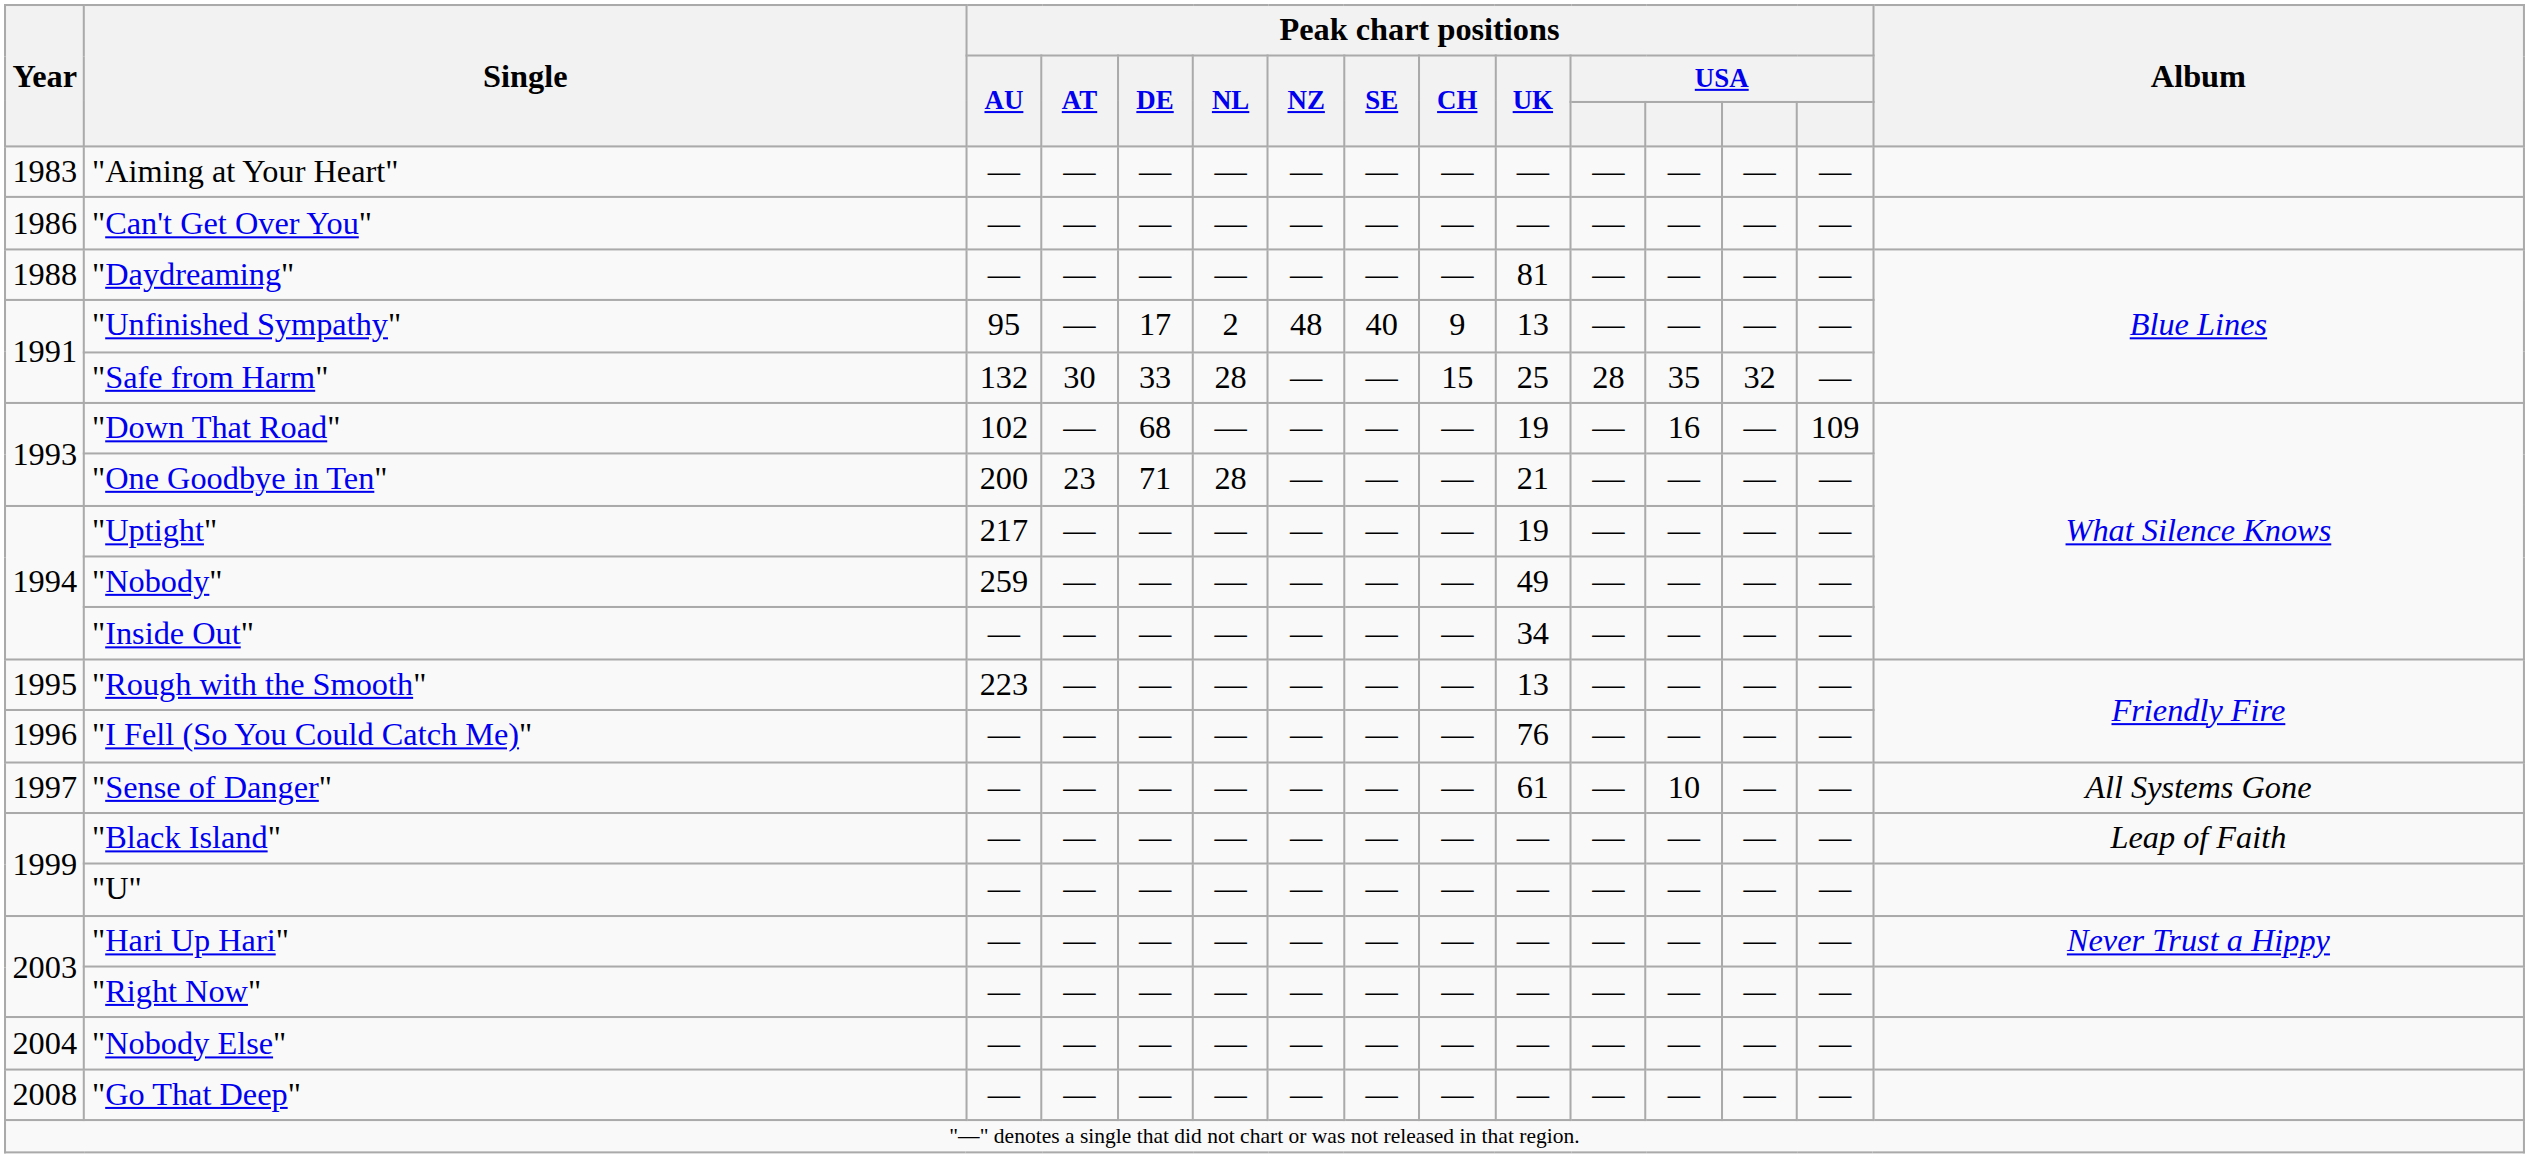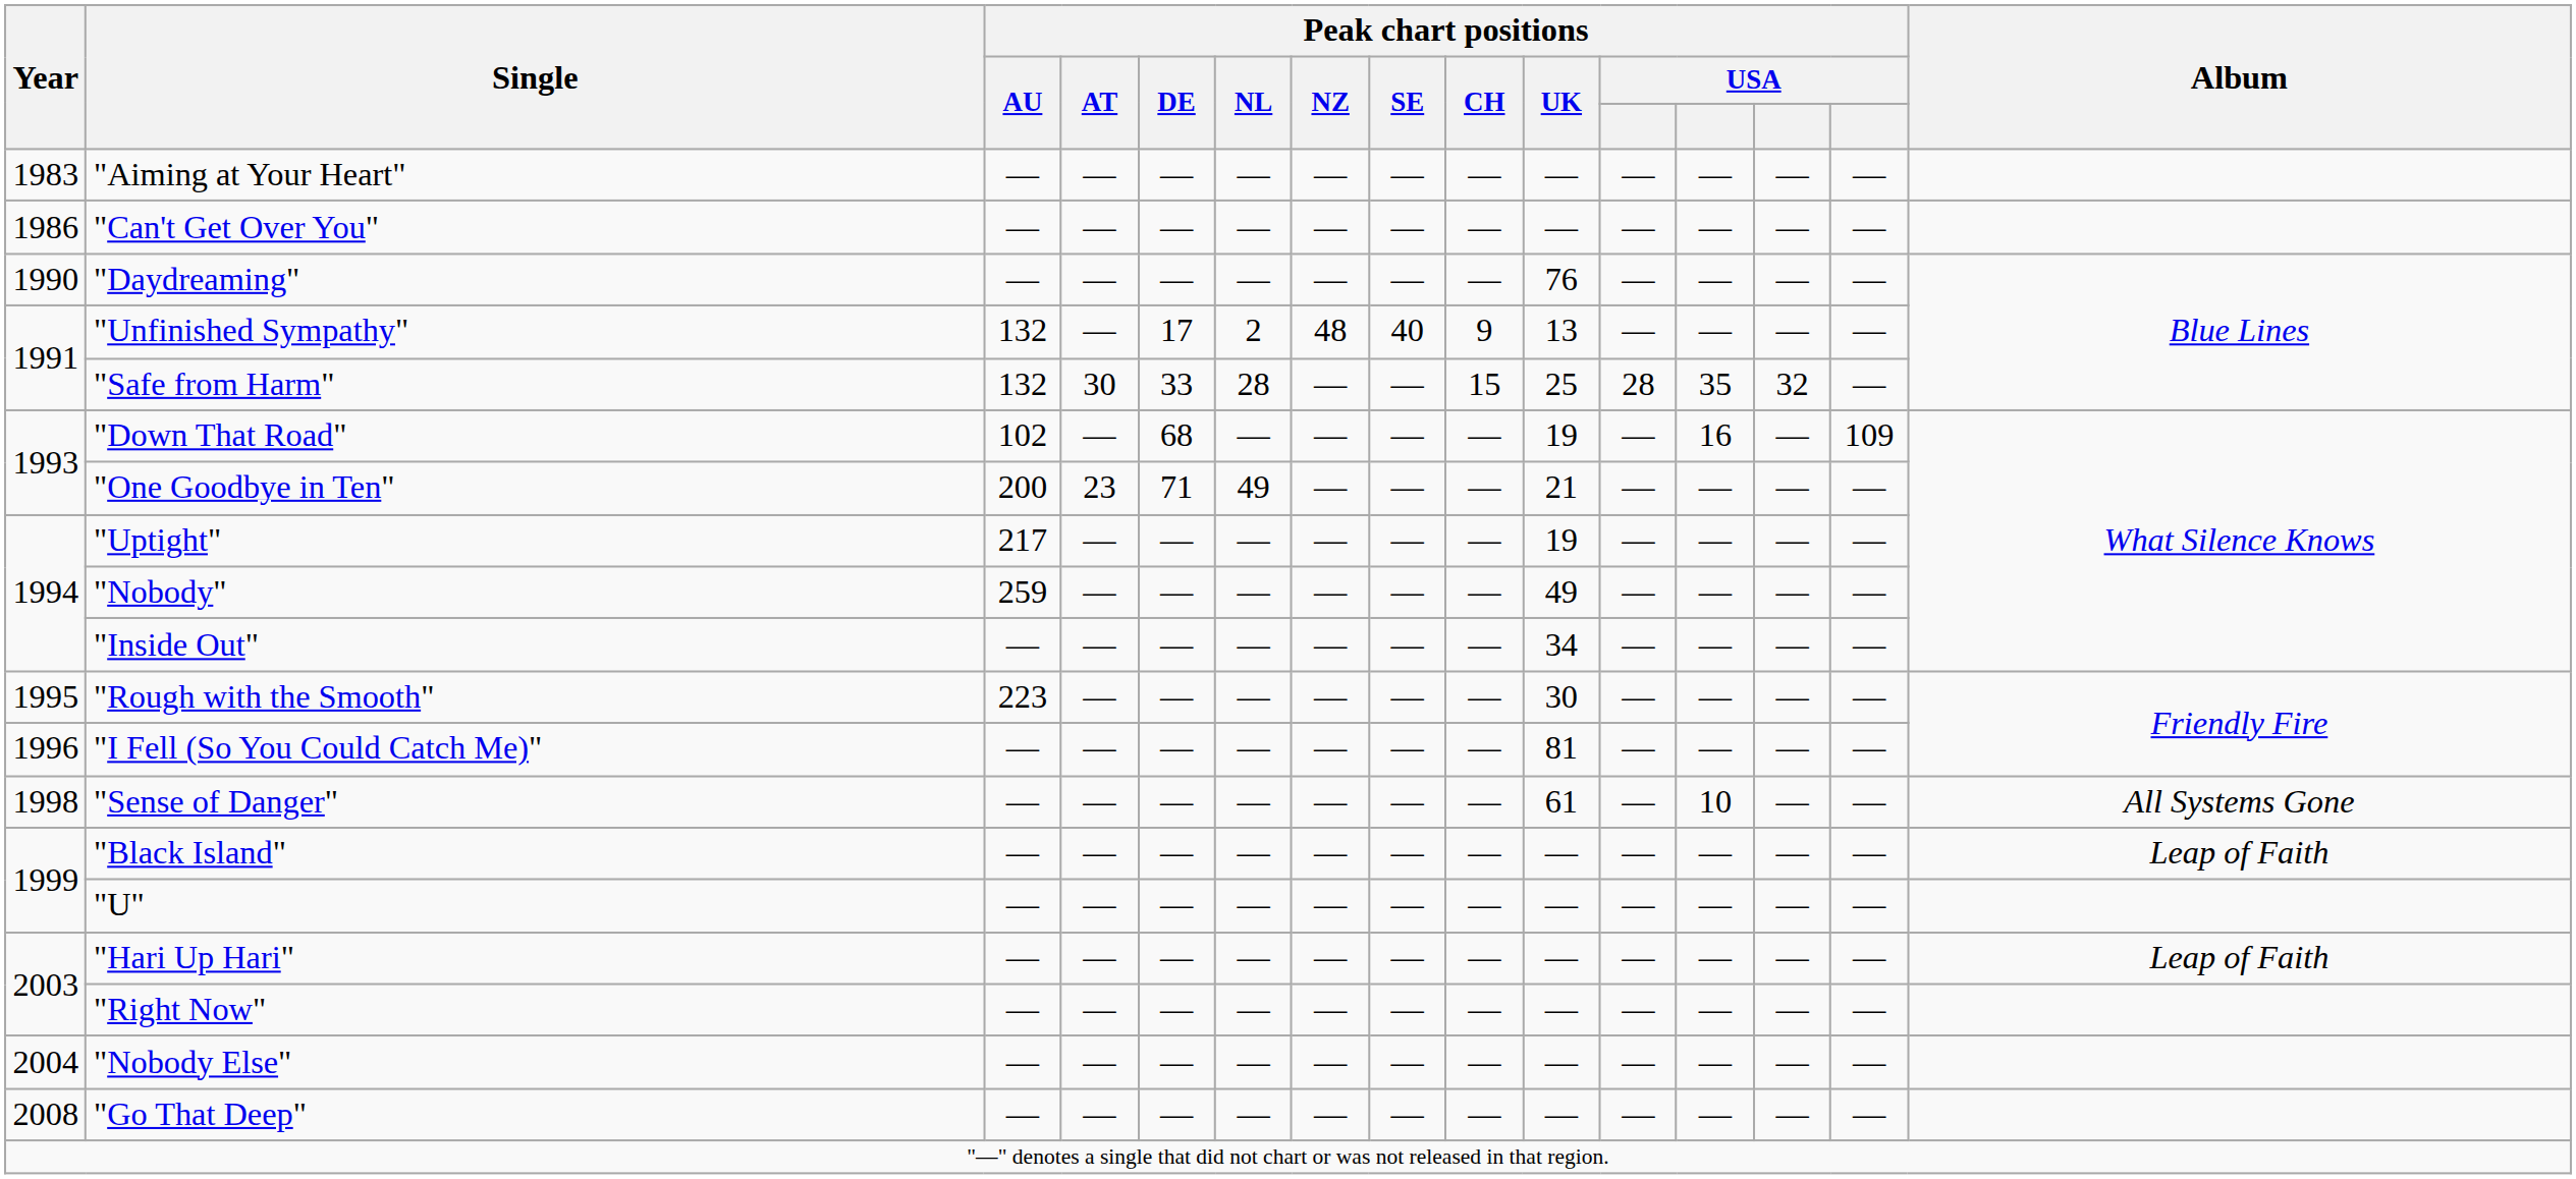"Daydreaming" | Year: 1988 -> 1990
"Daydreaming" | Peak chart positions / UK: 81 -> 76
"Unfinished Sympathy" | Peak chart positions / AU: 95 -> 132
"One Goodbye in Ten" | Peak chart positions / NL: 28 -> 49
"Rough with the Smooth" | Peak chart positions / UK: 13 -> 30
"I Fell (So You Could Catch Me)" | Peak chart positions / UK: 76 -> 81
"Sense of Danger" | Year: 1997 -> 1998
"Hari Up Hari" | Album: Never Trust a Hippy -> Leap of Faith
